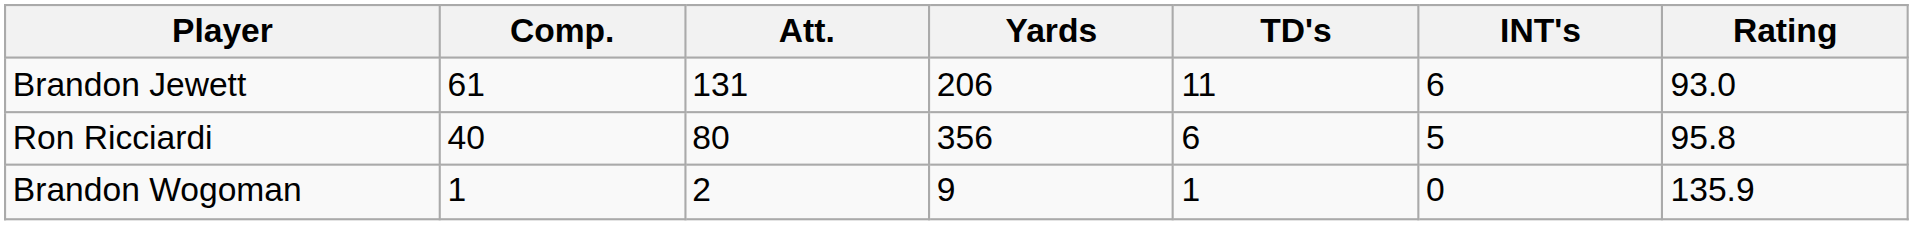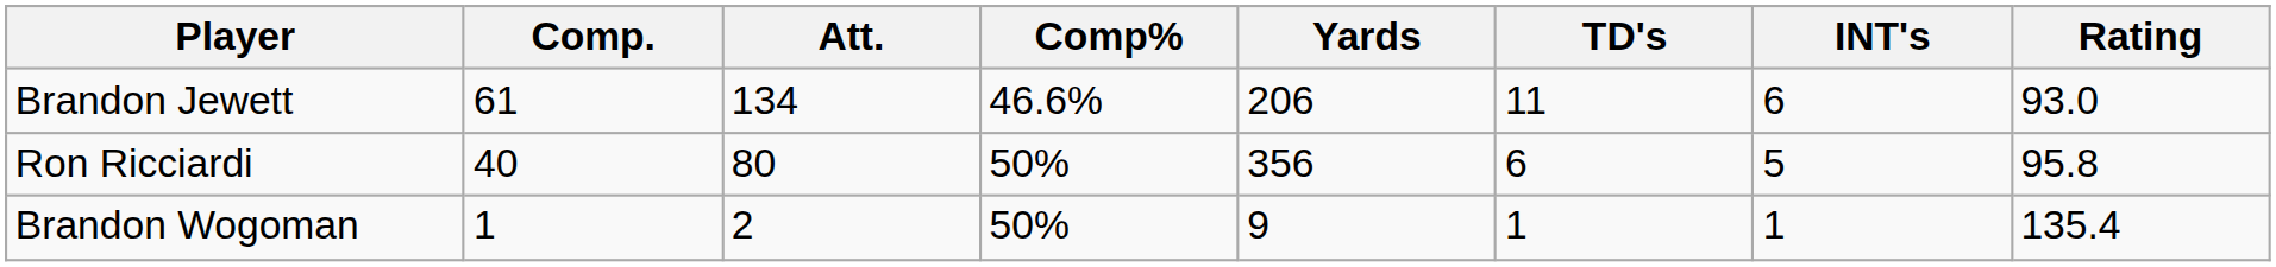+ column: Comp% | 46.6% | 50% | 50%
Brandon Jewett | Att.: 131 -> 134
Brandon Wogoman | INT's: 0 -> 1
Brandon Wogoman | Rating: 135.9 -> 135.4
